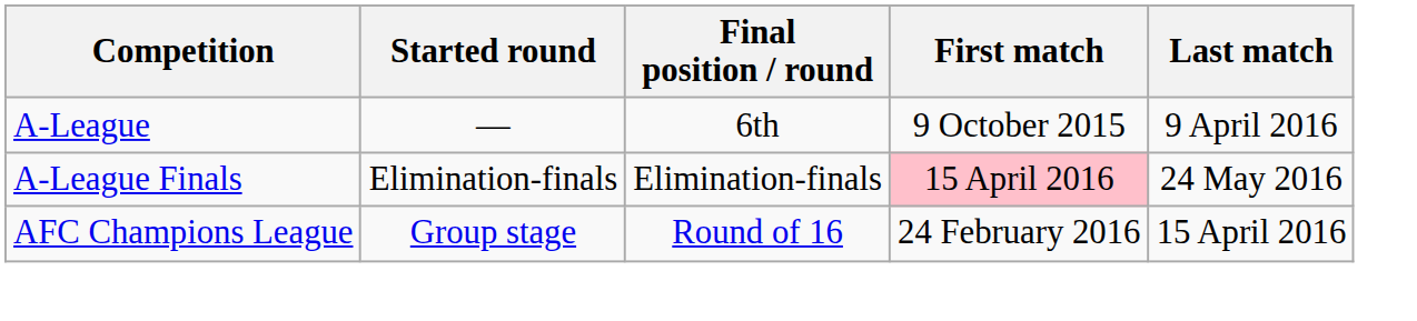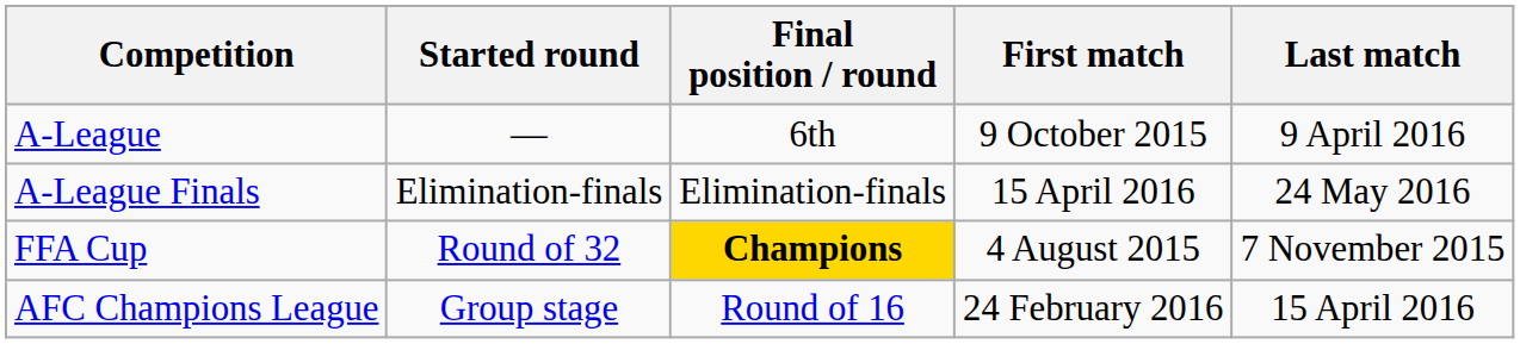A-League Finals | First match: pink background -> no background
+ row: FFA Cup | Round of 32 | Champions | 4 August 2015 | 7 November 2015
